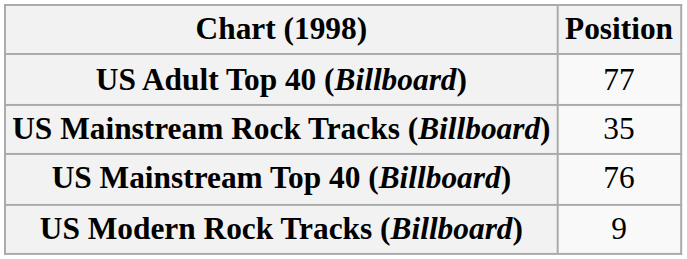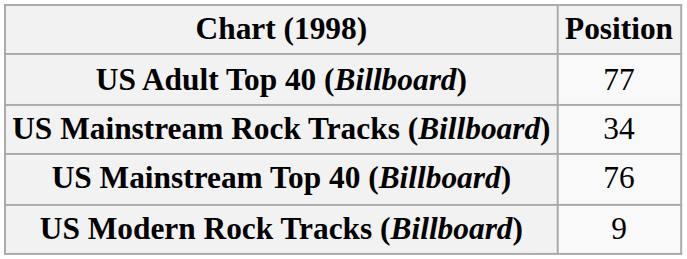US Mainstream Rock Tracks (Billboard) | Position: 35 -> 34
